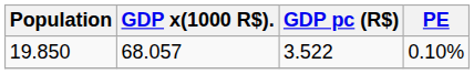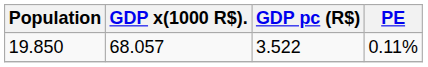19.850 | PE: 0.10% -> 0.11%
